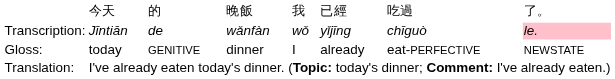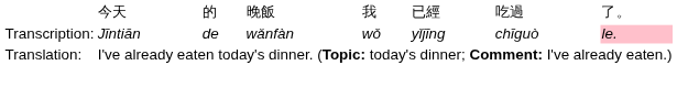- row: Gloss: | today | GENITIVE | dinner | I | already | eat-PERFECTIVE | NEWSTATE
